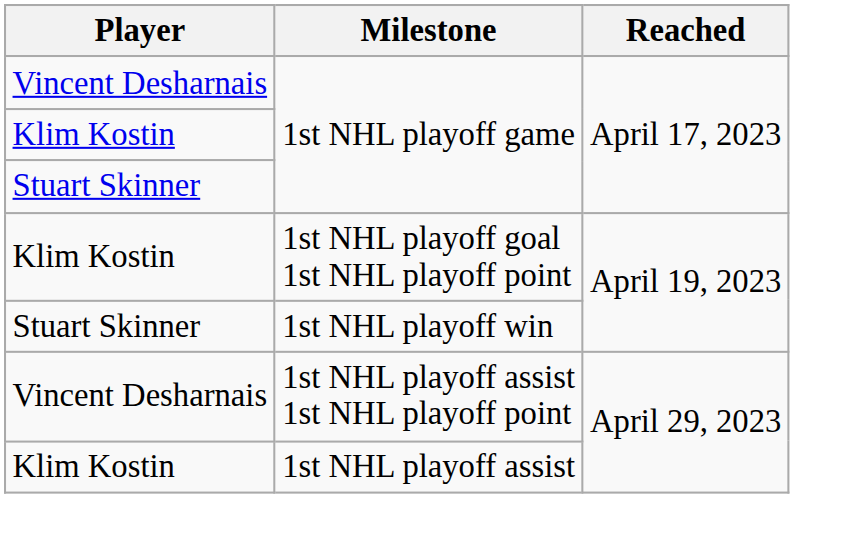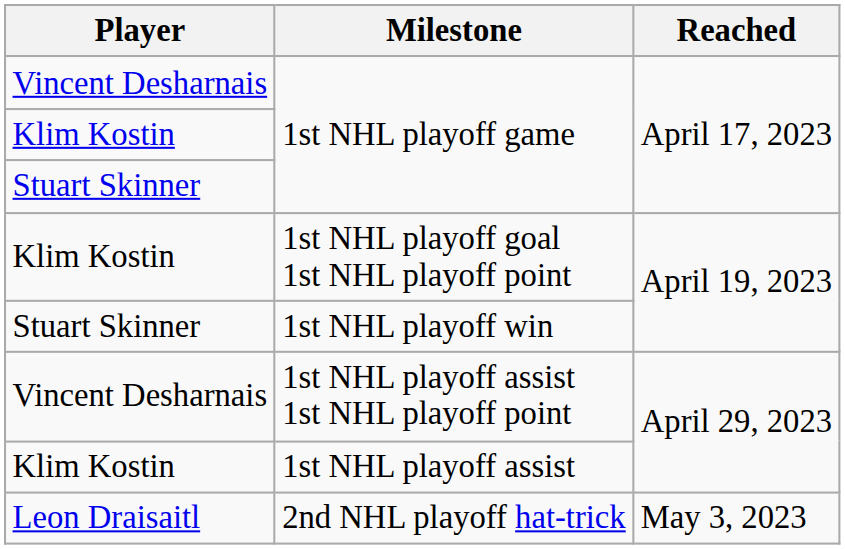+ row: Leon Draisaitl | 2nd NHL playoff hat-trick | May 3, 2023
